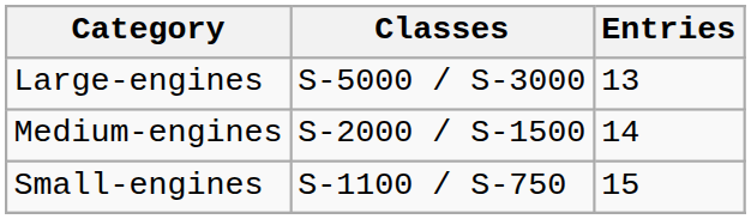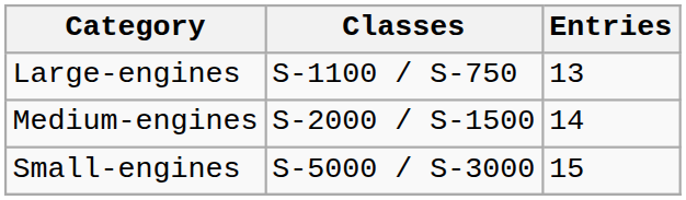Large-engines | Classes: S-5000 / S-3000 -> S-1100 / S-750
Small-engines | Classes: S-1100 / S-750 -> S-5000 / S-3000
